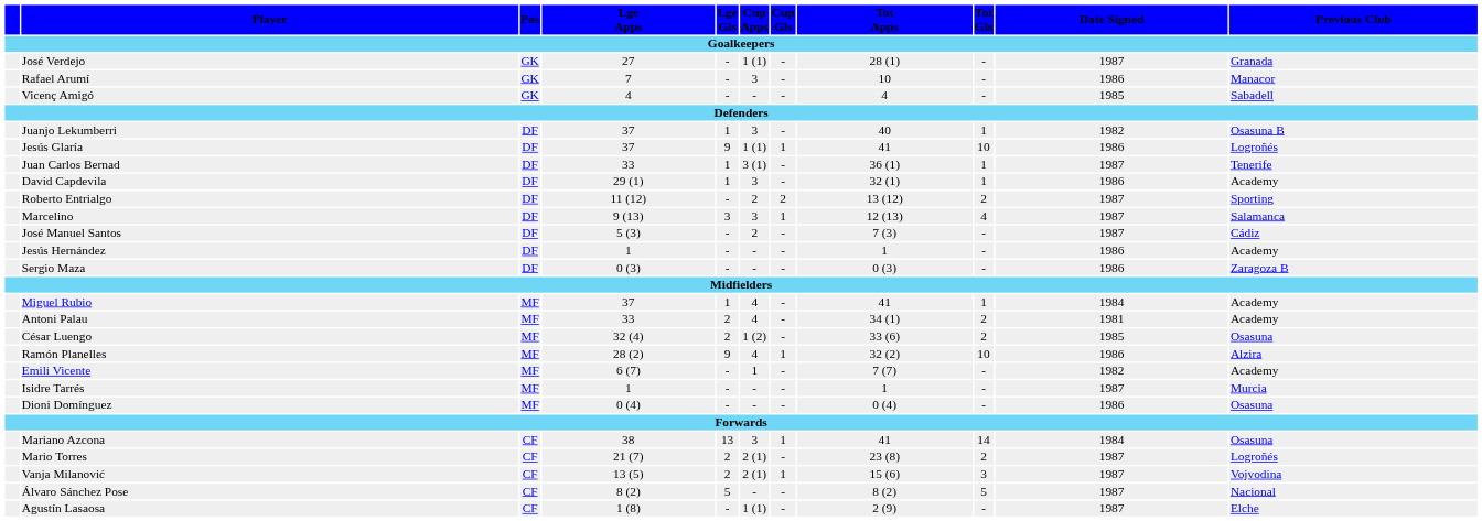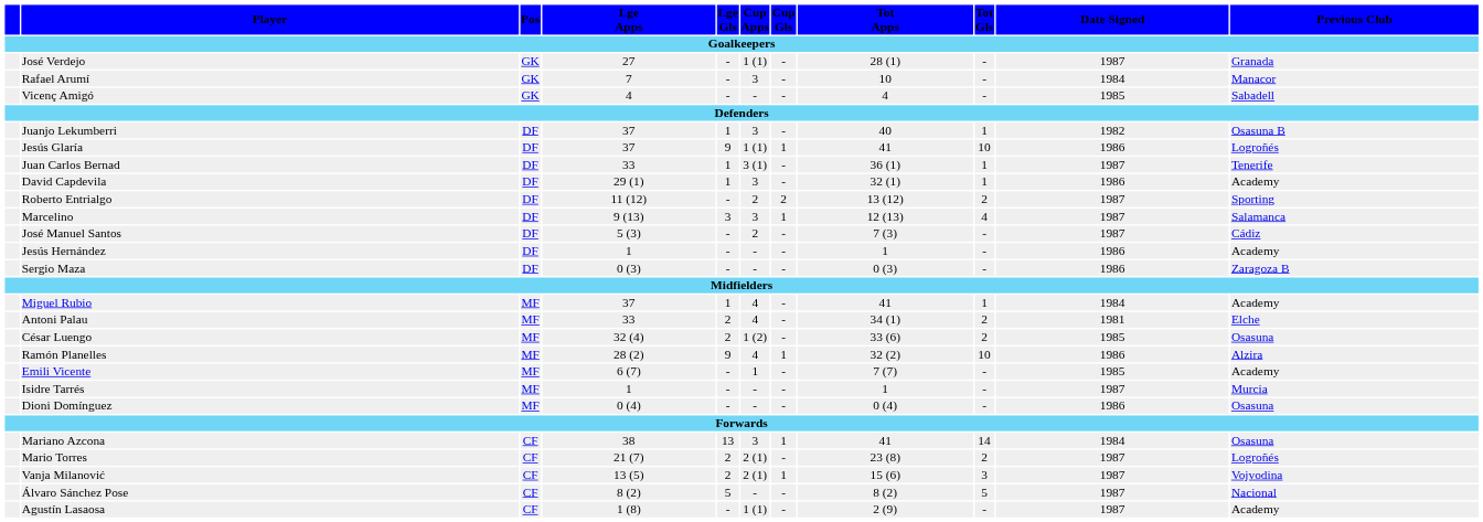Rafael Arumí | Date Signed: 1986 -> 1984
Antoni Palau | Previous Club: Academy -> Elche
Emili Vicente | Date Signed: 1982 -> 1985
Agustín Lasaosa | Previous Club: Elche -> Academy
